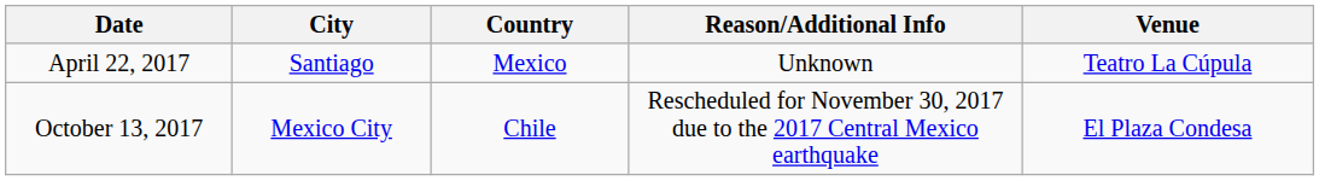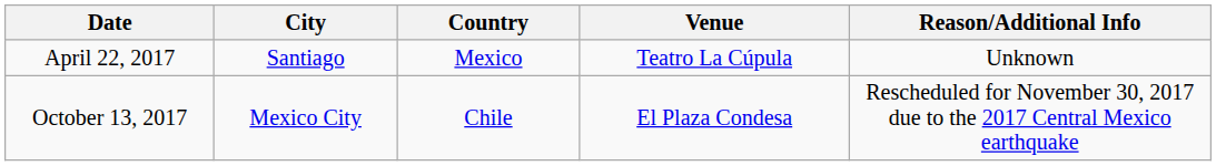columns swapped: Venue <-> Reason/Additional Info
